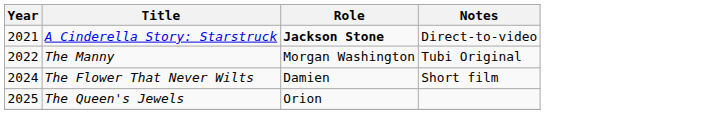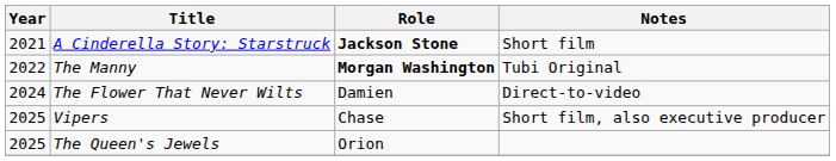A Cinderella Story: Starstruck | Notes: Direct-to-video -> Short film
The Manny | Role: normal -> bold
The Flower That Never Wilts | Notes: Short film -> Direct-to-video
+ row: 2025 | Vipers | Chase | Short film, also executive producer
